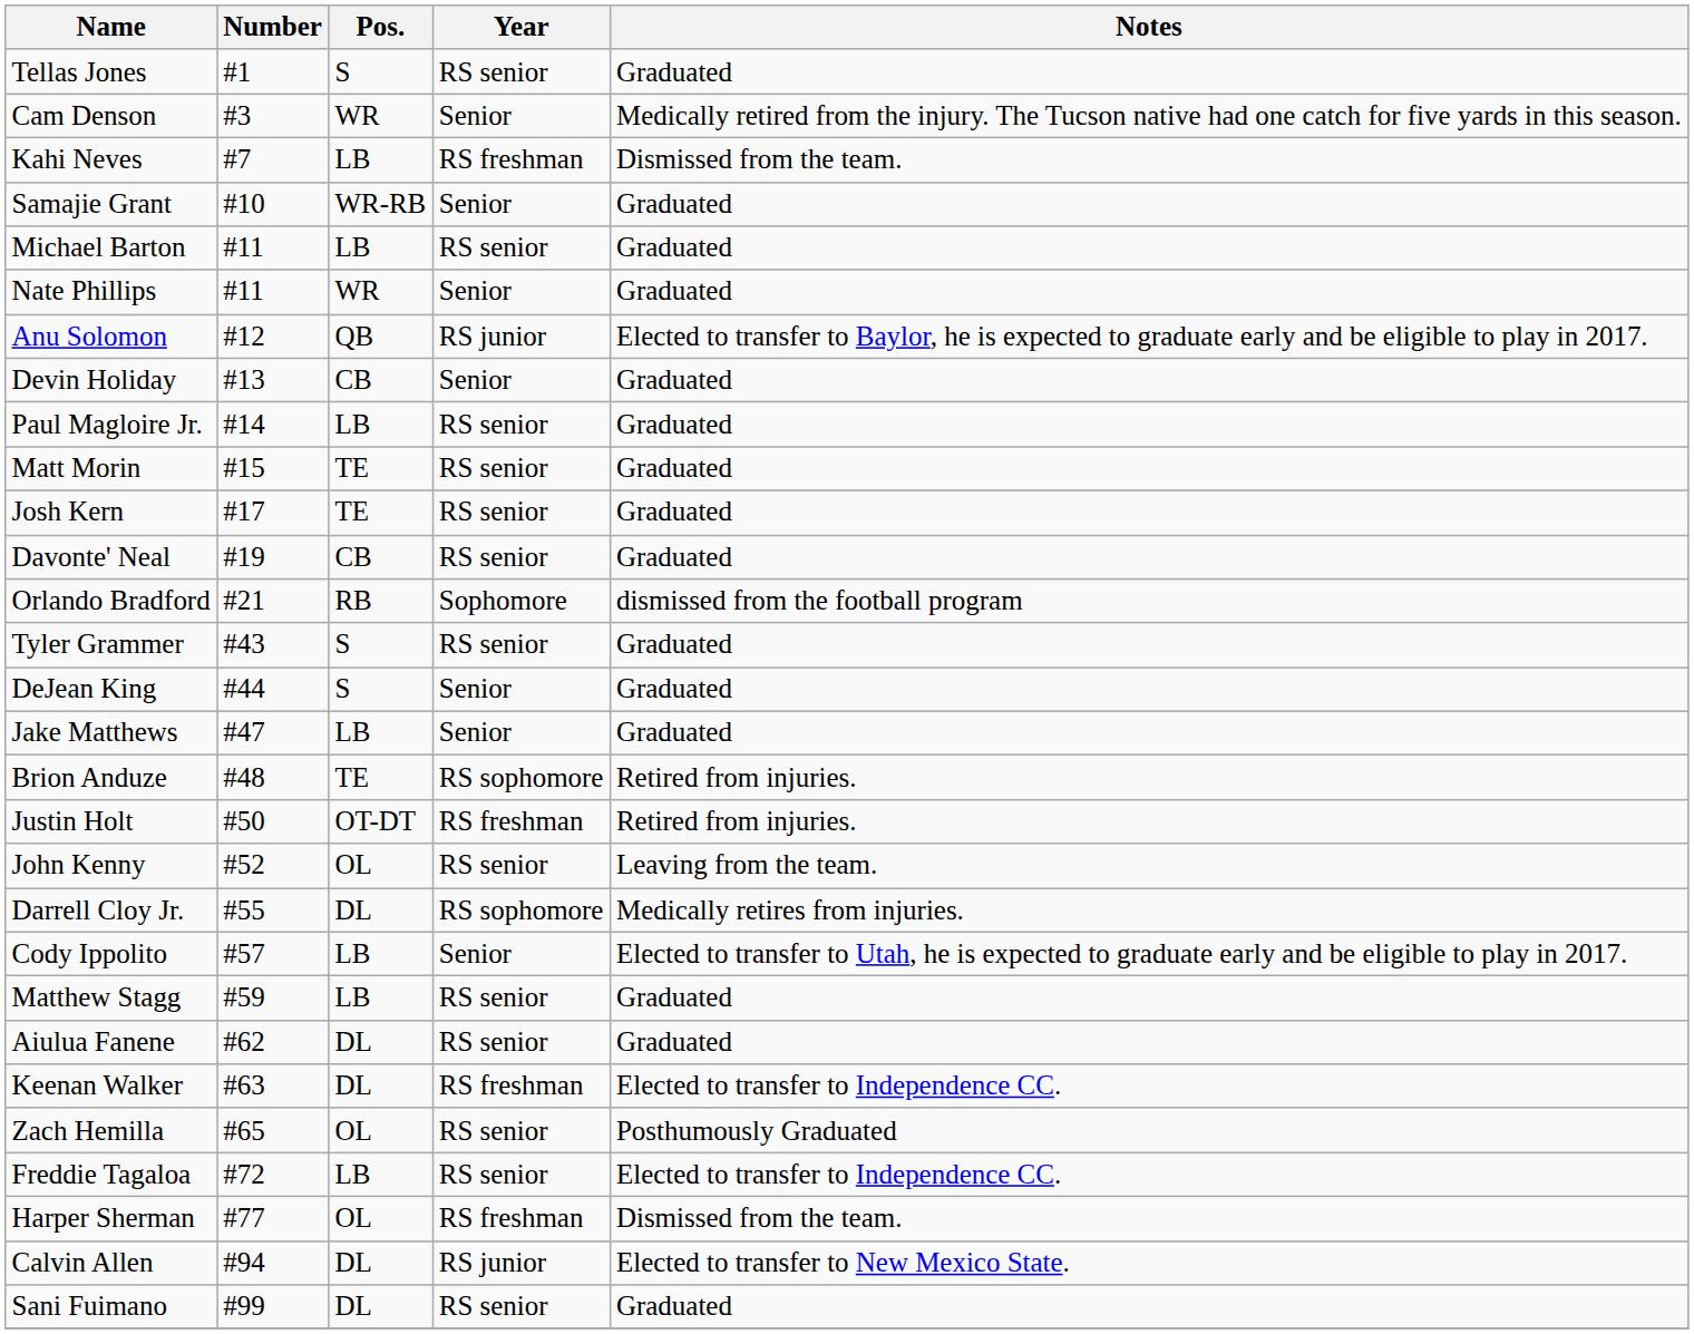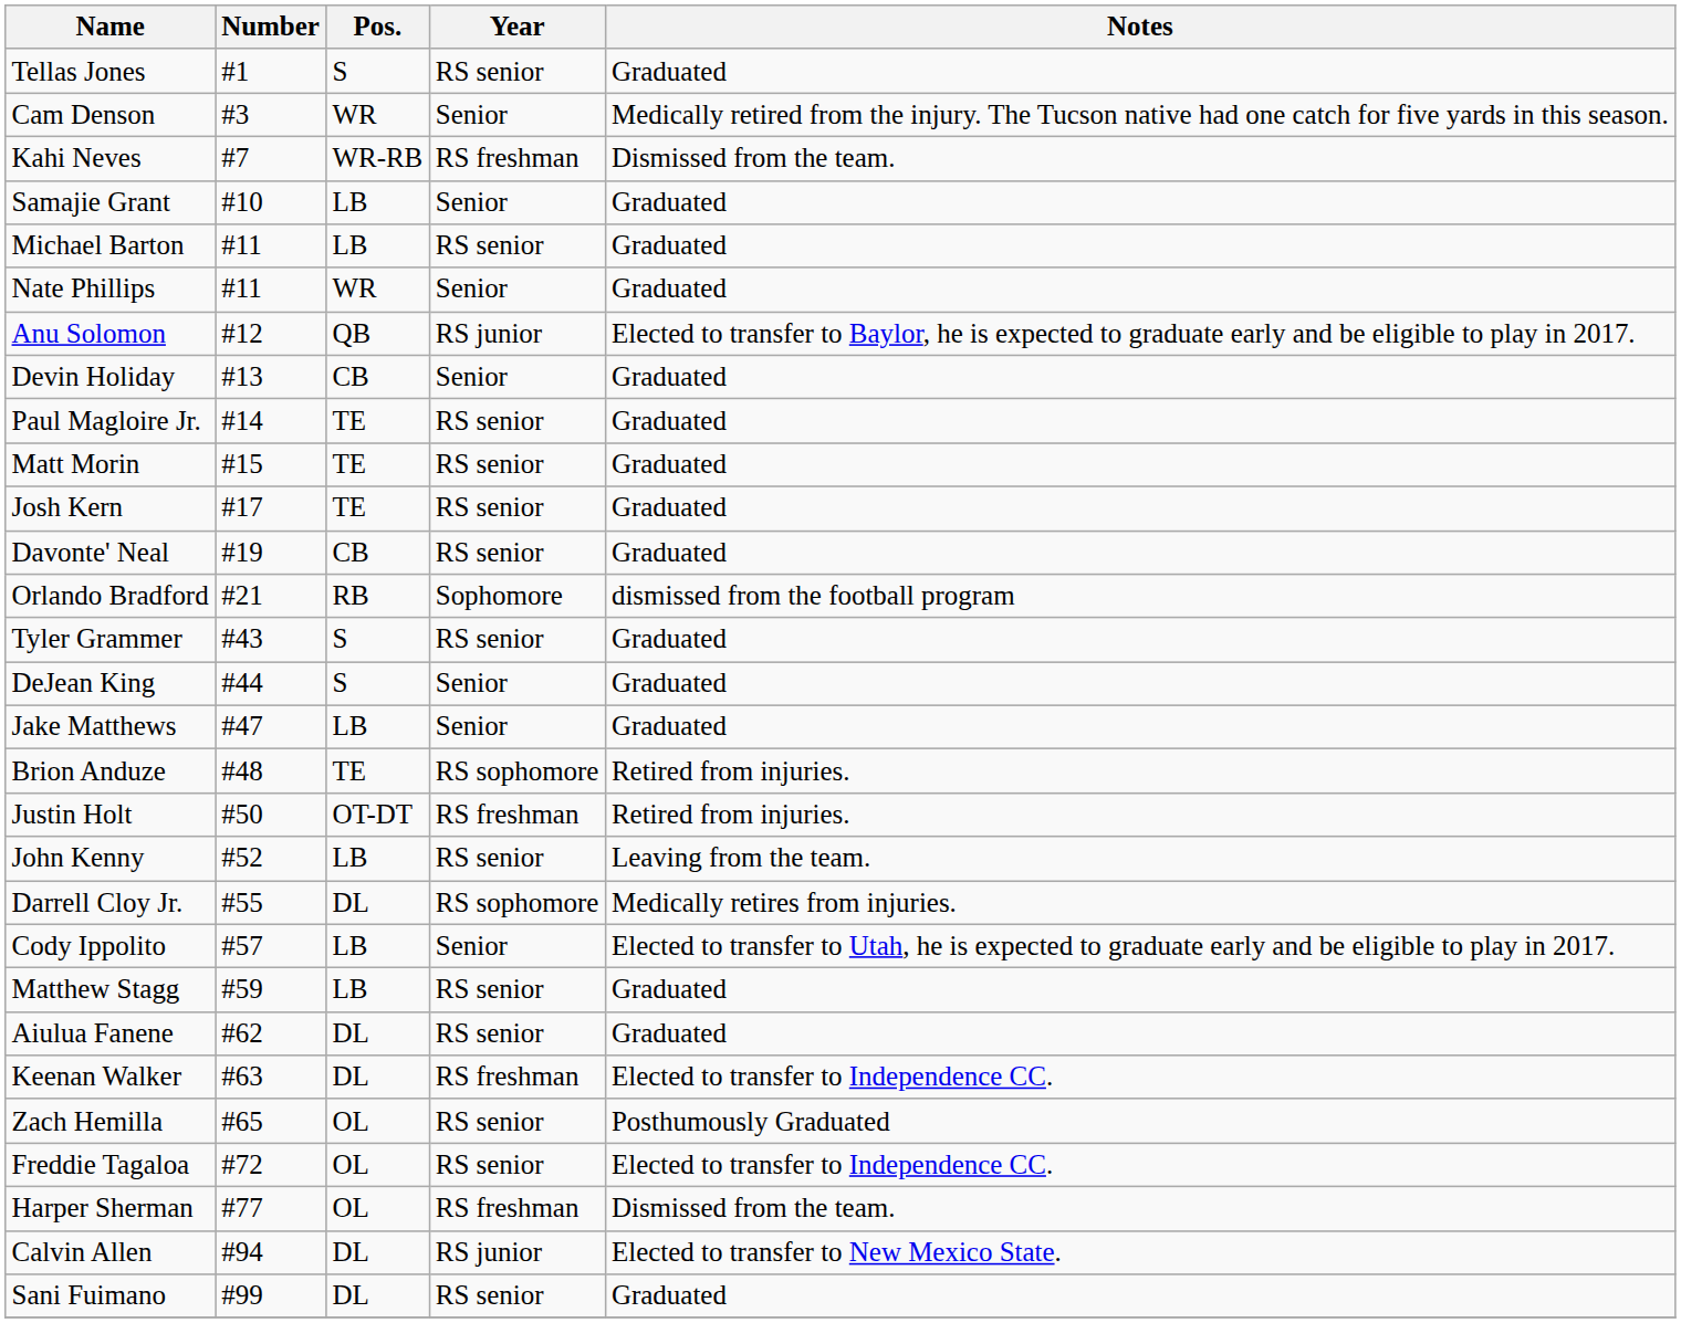Kahi Neves | Pos.: LB -> WR-RB
Samajie Grant | Pos.: WR-RB -> LB
Paul Magloire Jr. | Pos.: LB -> TE
John Kenny | Pos.: OL -> LB
Freddie Tagaloa | Pos.: LB -> OL
